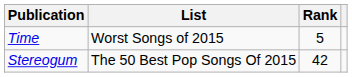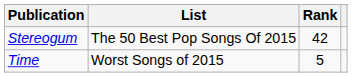rows swapped: Stereogum <-> Time
